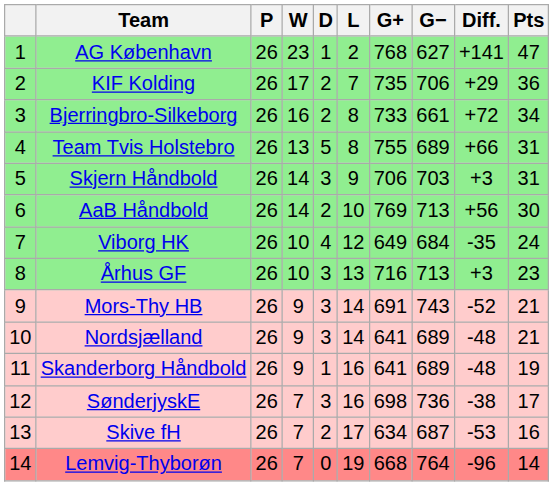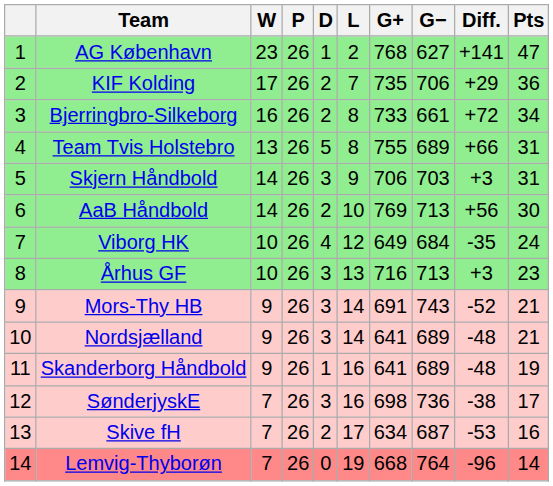columns swapped: P <-> W
